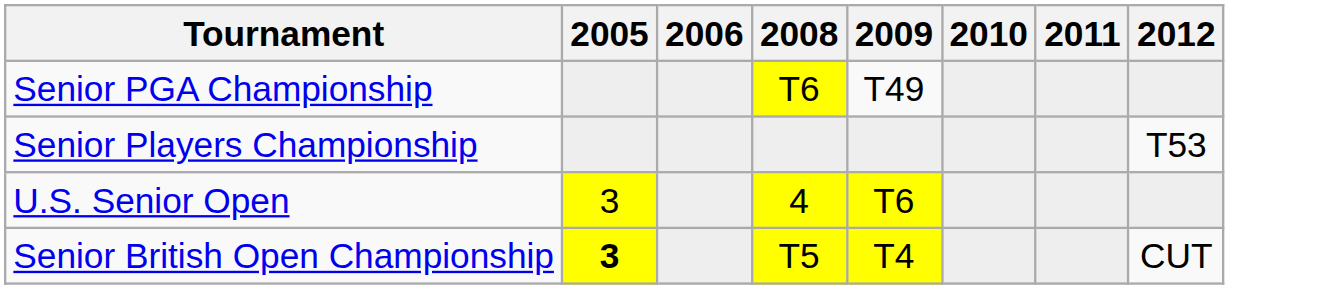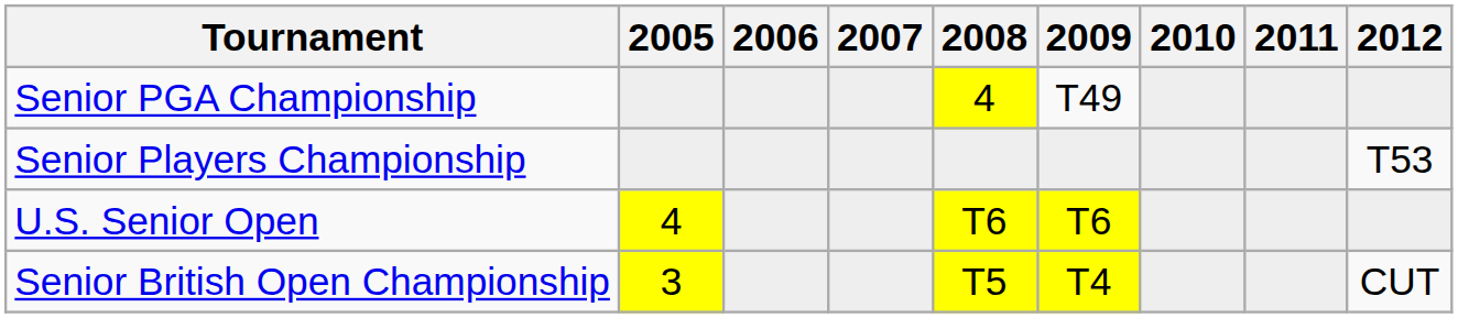+ column: 2007
Senior PGA Championship | 2008: T6 -> 4
U.S. Senior Open | 2005: 3 -> 4
U.S. Senior Open | 2008: 4 -> T6
Senior British Open Championship | 2005: bold -> normal
